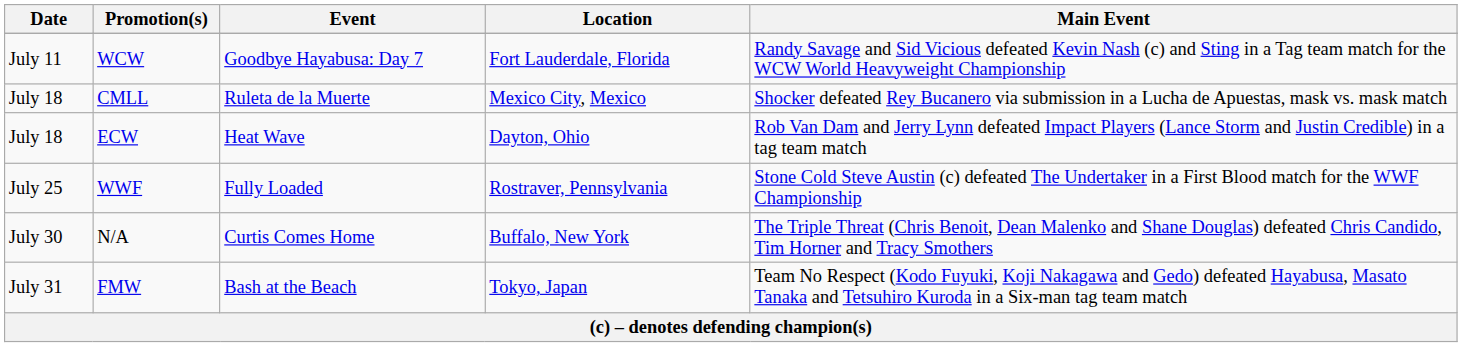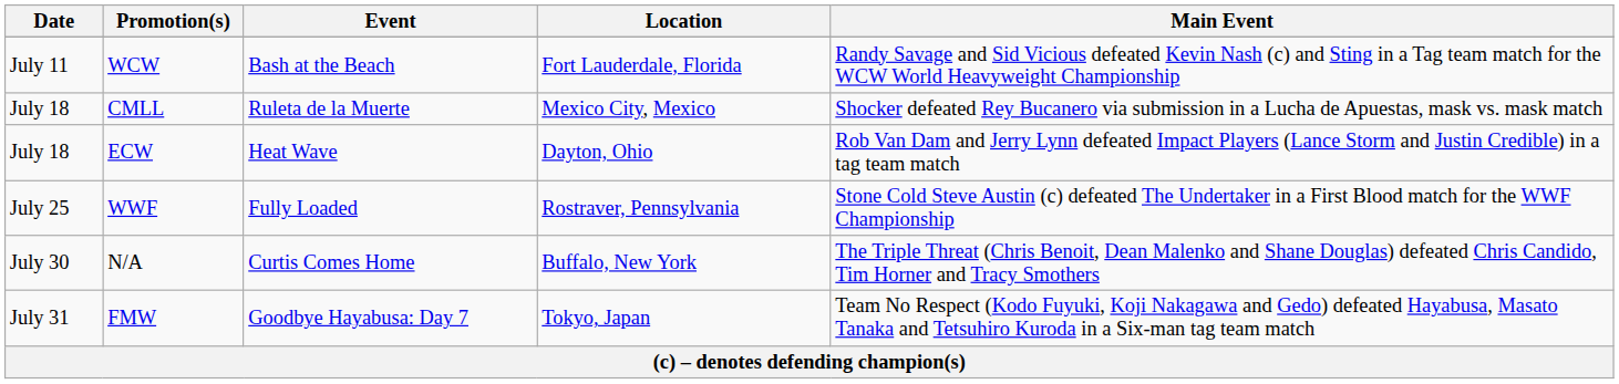WCW | Event: Goodbye Hayabusa: Day 7 -> Bash at the Beach
FMW | Event: Bash at the Beach -> Goodbye Hayabusa: Day 7
